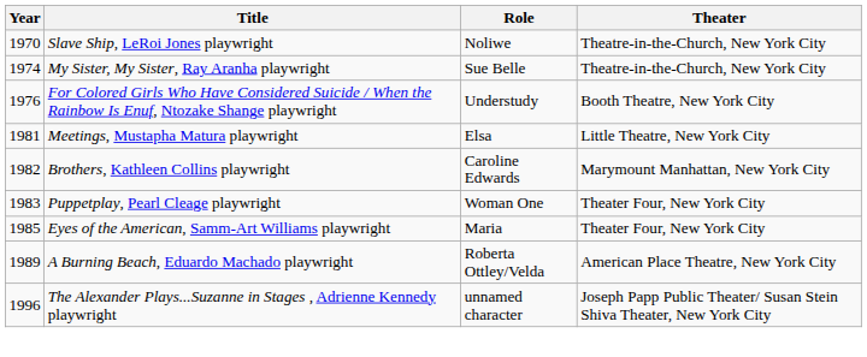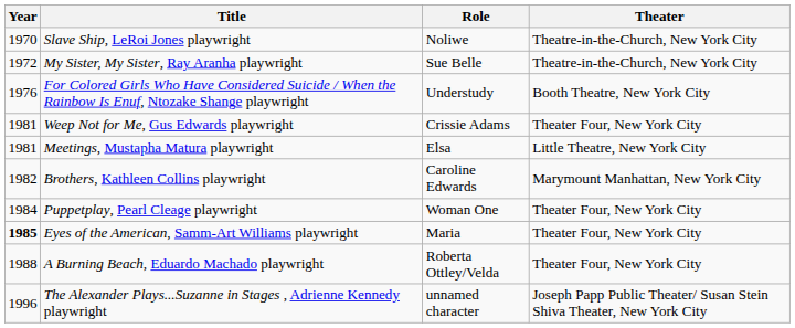My Sister, My Sister, Ray Aranha playwright | Year: 1974 -> 1972
+ row: 1981 | Weep Not for Me, Gus Edwards playwright | Crissie Adams | Theater Four, New York City
Puppetplay, Pearl Cleage playwright | Year: 1983 -> 1984
Eyes of the American, Samm-Art Williams playwright | Year: normal -> bold
A Burning Beach, Eduardo Machado playwright | Year: 1989 -> 1988
A Burning Beach, Eduardo Machado playwright | Theater: American Place Theatre, New York City -> Theater Four, New York City
